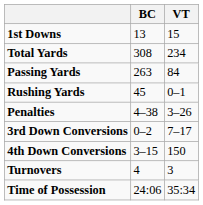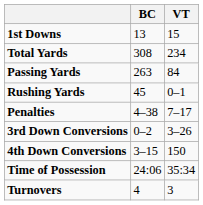Penalties | VT: 3–26 -> 7–17
3rd Down Conversions | VT: 7–17 -> 3–26
rows swapped: Turnovers <-> Time of Possession
